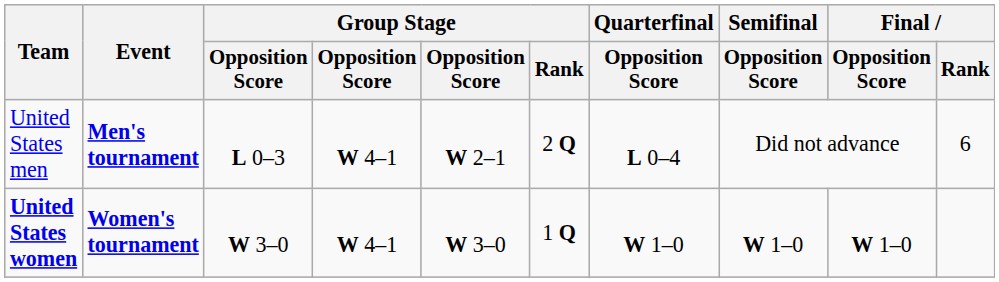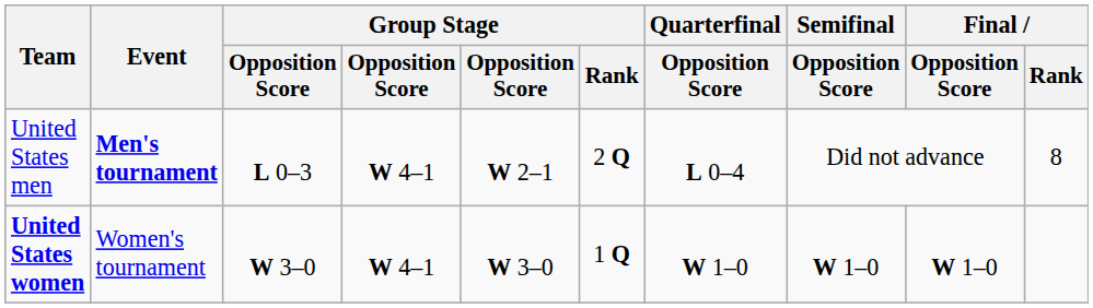United States men | Final / Rank: 6 -> 8
United States women | Event: bold -> normal
